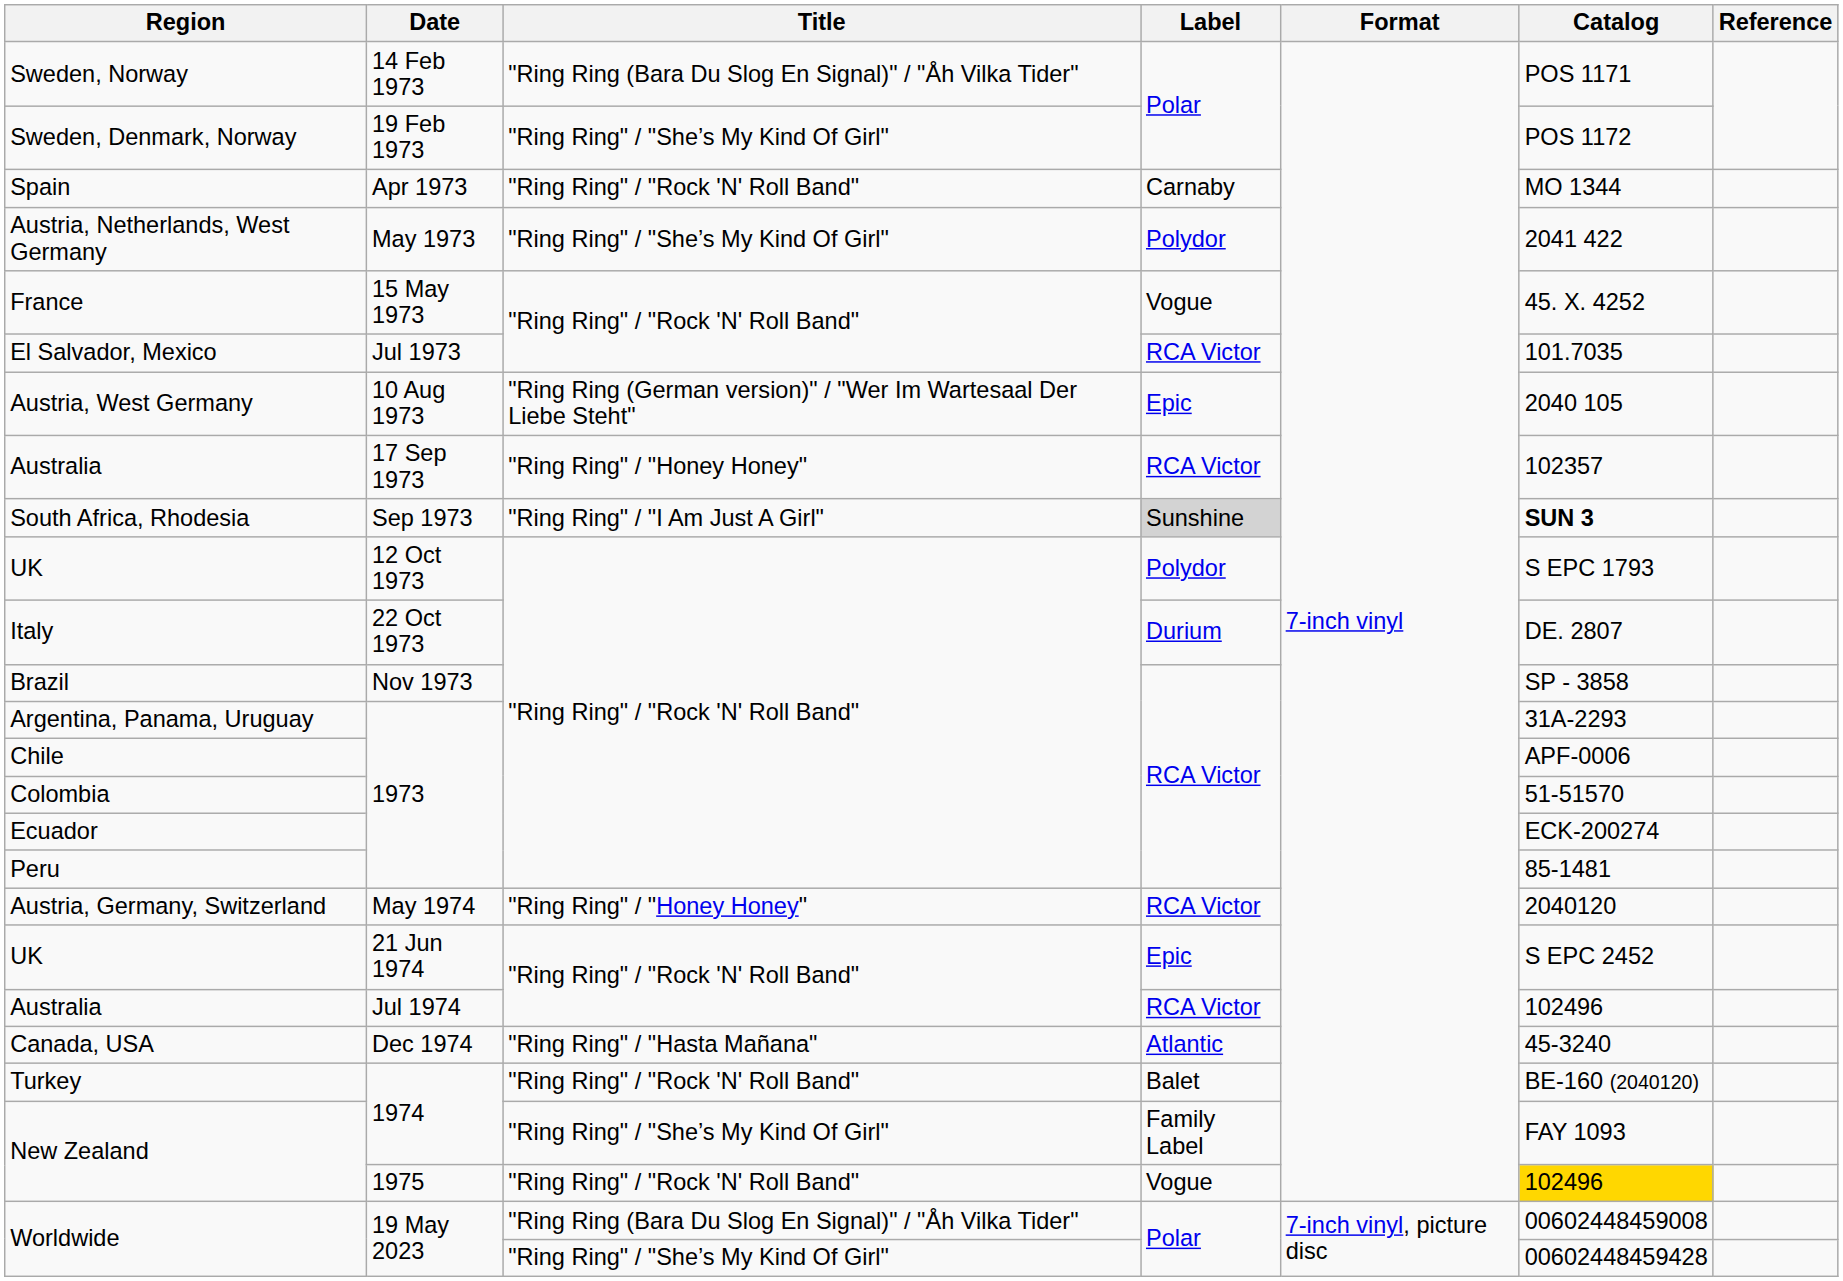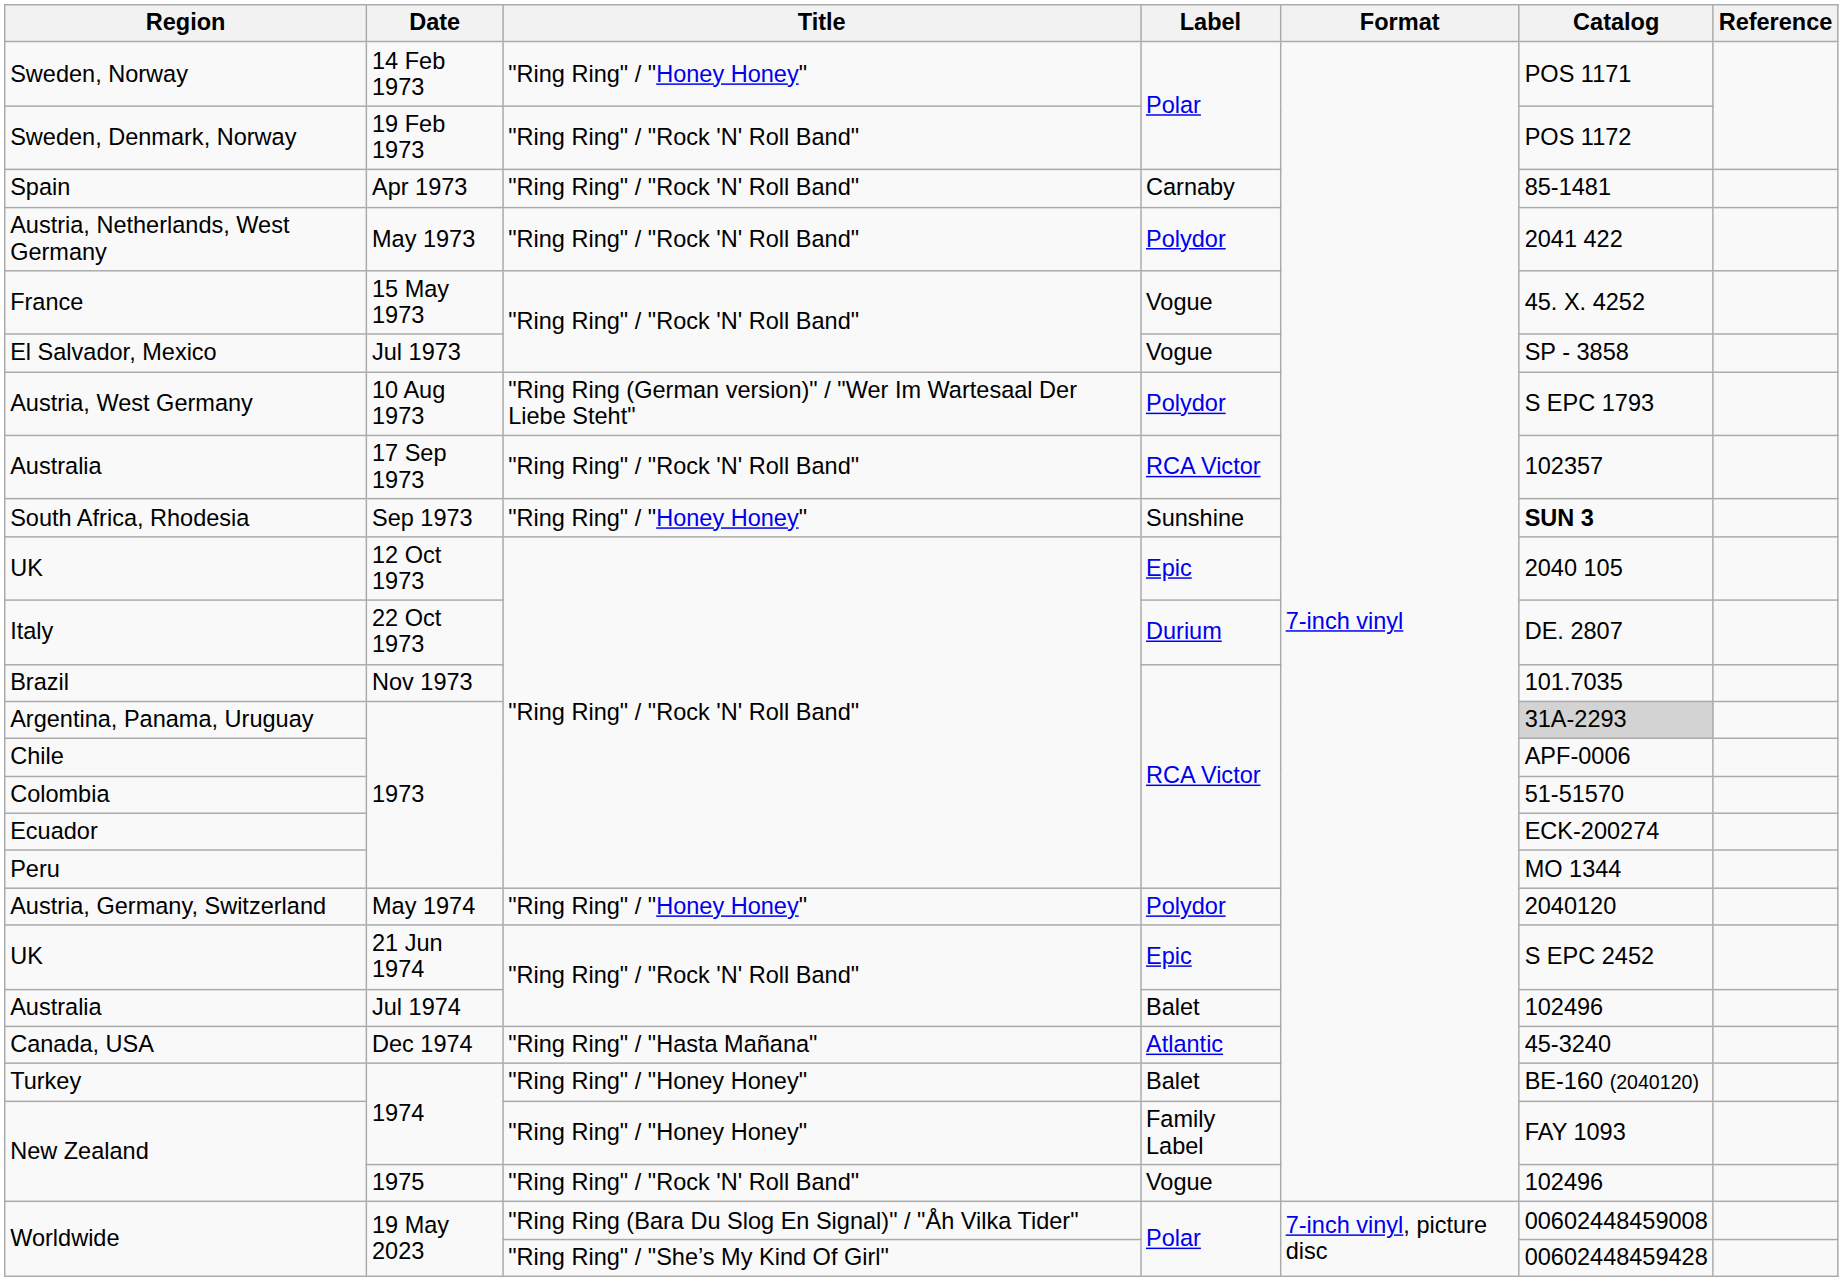Sweden, Norway | Title: "Ring Ring (Bara Du Slog En Signal)" / "Åh Vilka Tider" -> "Ring Ring" / "Honey Honey"
Sweden, Denmark, Norway | Title: "Ring Ring" / "She’s My Kind Of Girl" -> "Ring Ring" / "Rock 'N' Roll Band"
Spain | Catalog: MO 1344 -> 85-1481
Austria, Netherlands, West Germany | Title: "Ring Ring" / "She’s My Kind Of Girl" -> "Ring Ring" / "Rock 'N' Roll Band"
El Salvador, Mexico | Label: RCA Victor -> Vogue
El Salvador, Mexico | Catalog: 101.7035 -> SP - 3858
Austria, West Germany | Label: Epic -> Polydor
Austria, West Germany | Catalog: 2040 105 -> S EPC 1793
Australia / 17 Sep 1973 | Title: "Ring Ring" / "Honey Honey" -> "Ring Ring" / "Rock 'N' Roll Band"
South Africa, Rhodesia | Title: "Ring Ring" / "I Am Just A Girl" -> "Ring Ring" / "Honey Honey"
South Africa, Rhodesia | Label: lightgrey background -> no background
UK / 12 Oct 1973 | Label: Polydor -> Epic
UK / 12 Oct 1973 | Catalog: S EPC 1793 -> 2040 105
Brazil | Catalog: SP - 3858 -> 101.7035
Argentina, Panama, Uruguay | Catalog: no background -> lightgrey background
Peru | Catalog: 85-1481 -> MO 1344
Austria, Germany, Switzerland | Label: RCA Victor -> Polydor
Australia / Jul 1974 | Label: RCA Victor -> Balet
Turkey | Title: "Ring Ring" / "Rock 'N' Roll Band" -> "Ring Ring" / "Honey Honey"
New Zealand / 1974 | Title: "Ring Ring" / "She’s My Kind Of Girl" -> "Ring Ring" / "Honey Honey"
New Zealand / 1975 | Catalog: gold background -> no background
